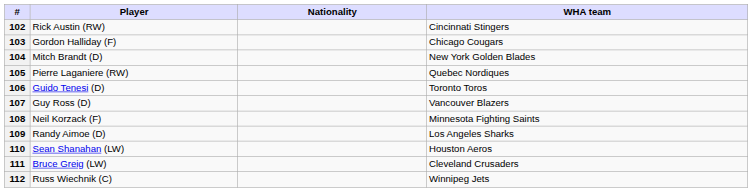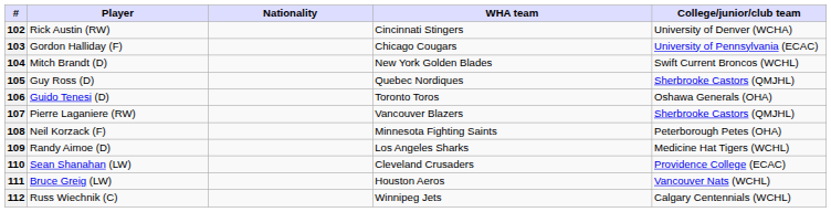+ column: College/junior/club team | University of Denver (WCHA) | University of Pennsylvania (ECAC) | Swift Current Broncos (WCHL) | Sherbrooke Castors (QMJHL) | Oshawa Generals (OHA) | Sherbrooke Castors (QMJHL) | Peterborough Petes (OHA) | Medicine Hat Tigers (WCHL) | Providence College (ECAC) | Vancouver Nats (WCHL) | Calgary Centennials (WCHL)
105 | Player: Pierre Laganiere (RW) -> Guy Ross (D)
107 | Player: Guy Ross (D) -> Pierre Laganiere (RW)
110 | WHA team: Houston Aeros -> Cleveland Crusaders
111 | WHA team: Cleveland Crusaders -> Houston Aeros
